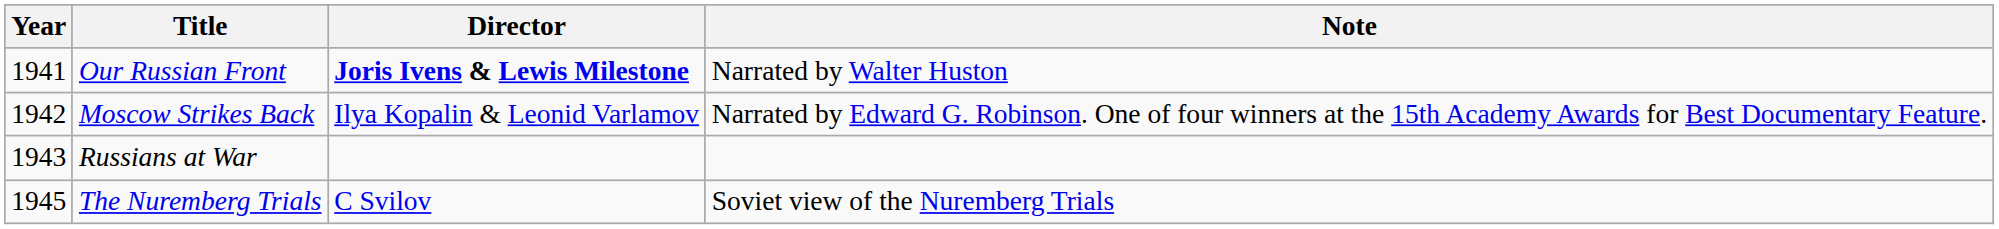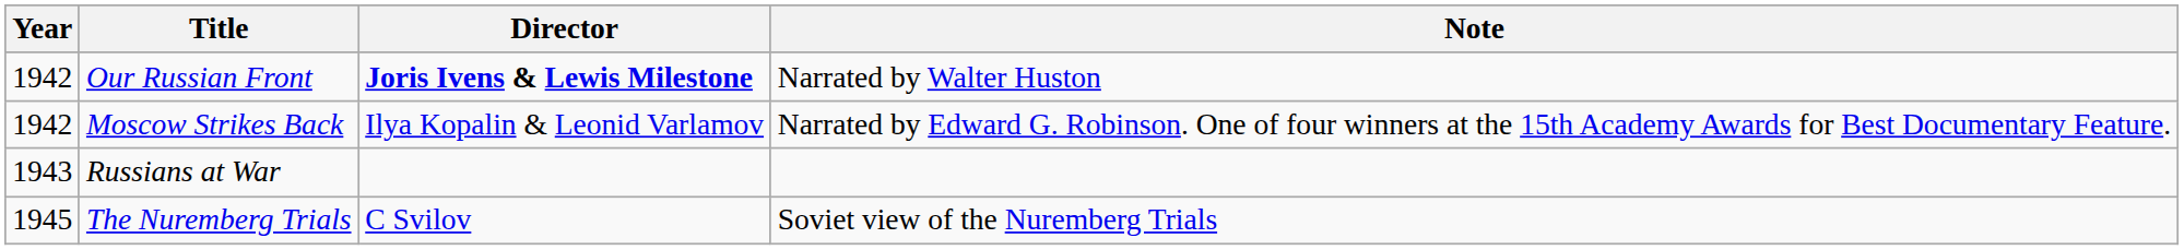Our Russian Front | Year: 1941 -> 1942
